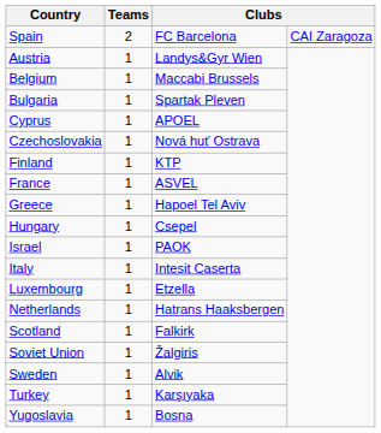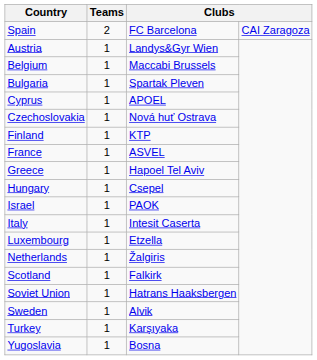Netherlands | column 3: Hatrans Haaksbergen -> Žalgiris
Soviet Union | column 3: Žalgiris -> Hatrans Haaksbergen
